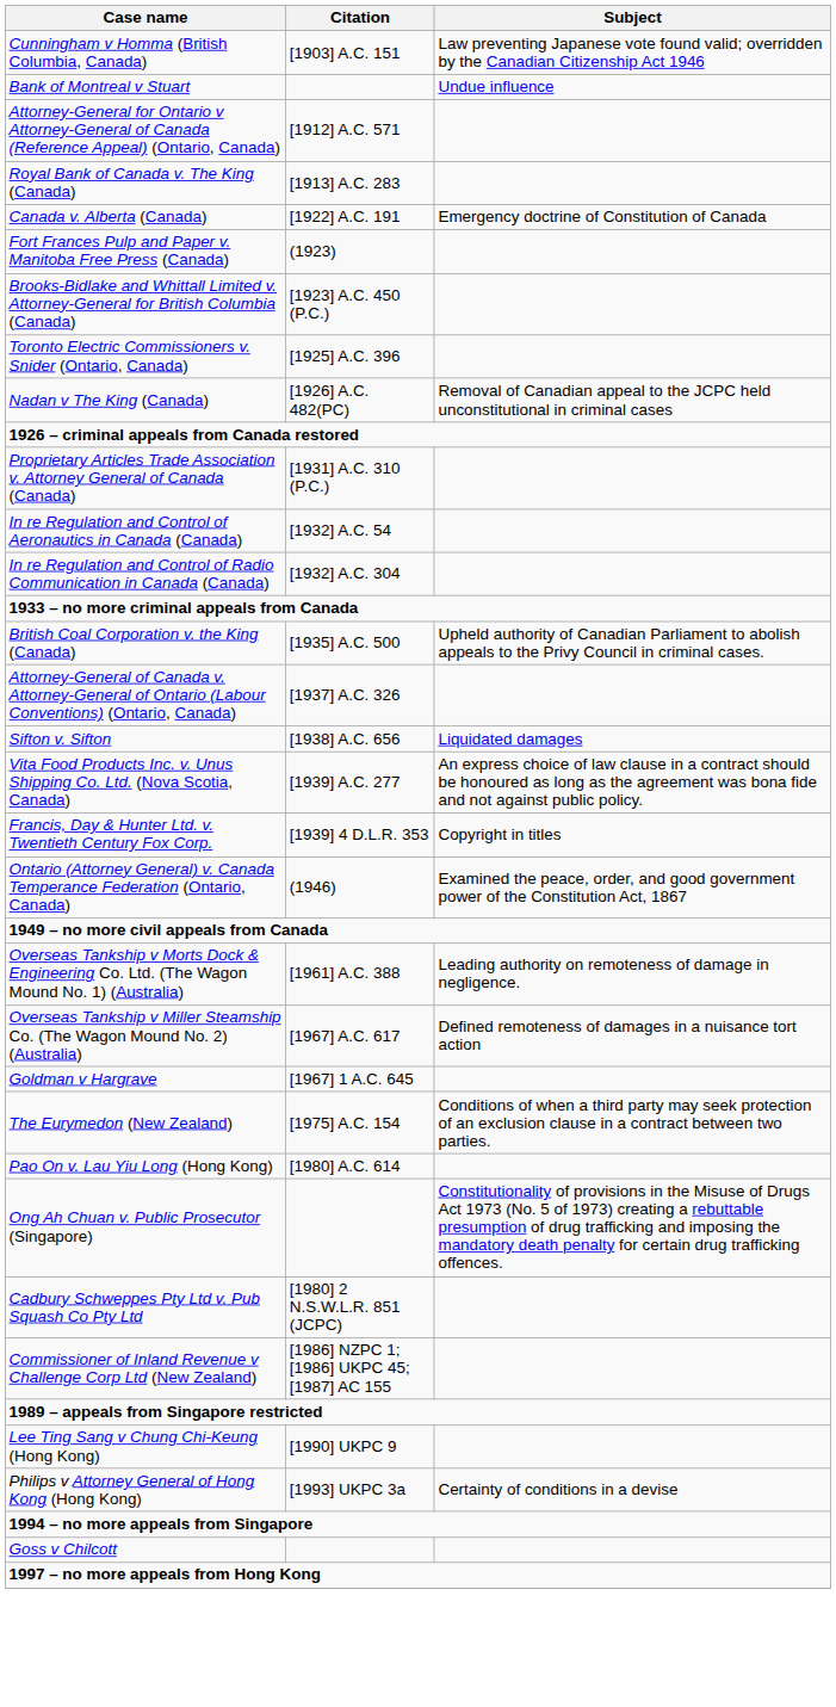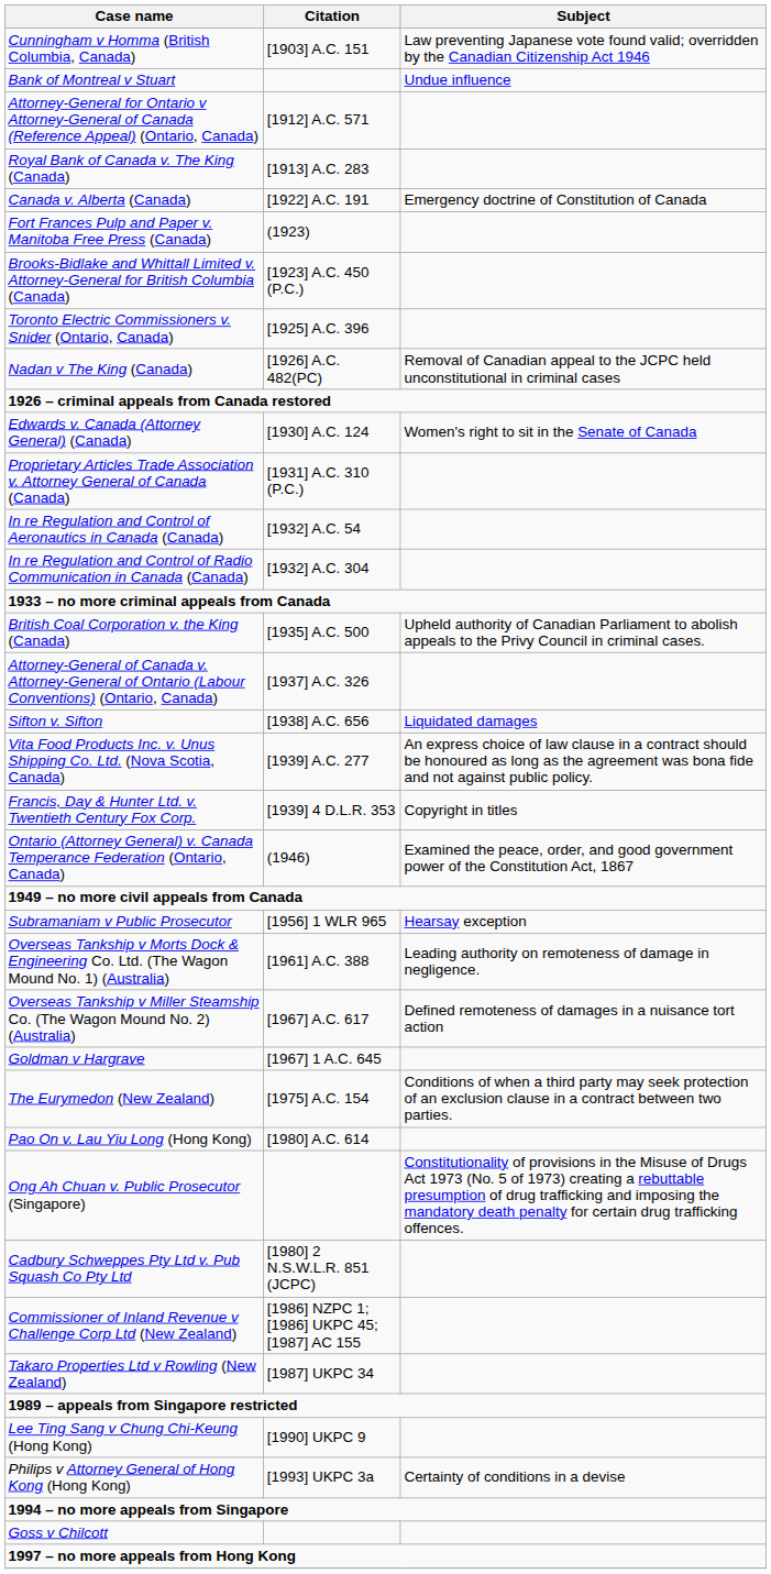+ row: Edwards v. Canada (Attorney General) (Canada) | [1930] A.C. 124 | Women's right to sit in the Senate of Canada
+ row: Subramaniam v Public Prosecutor | [1956] 1 WLR 965 | Hearsay exception
+ row: Takaro Properties Ltd v Rowling (New Zealand) | [1987] UKPC 34
